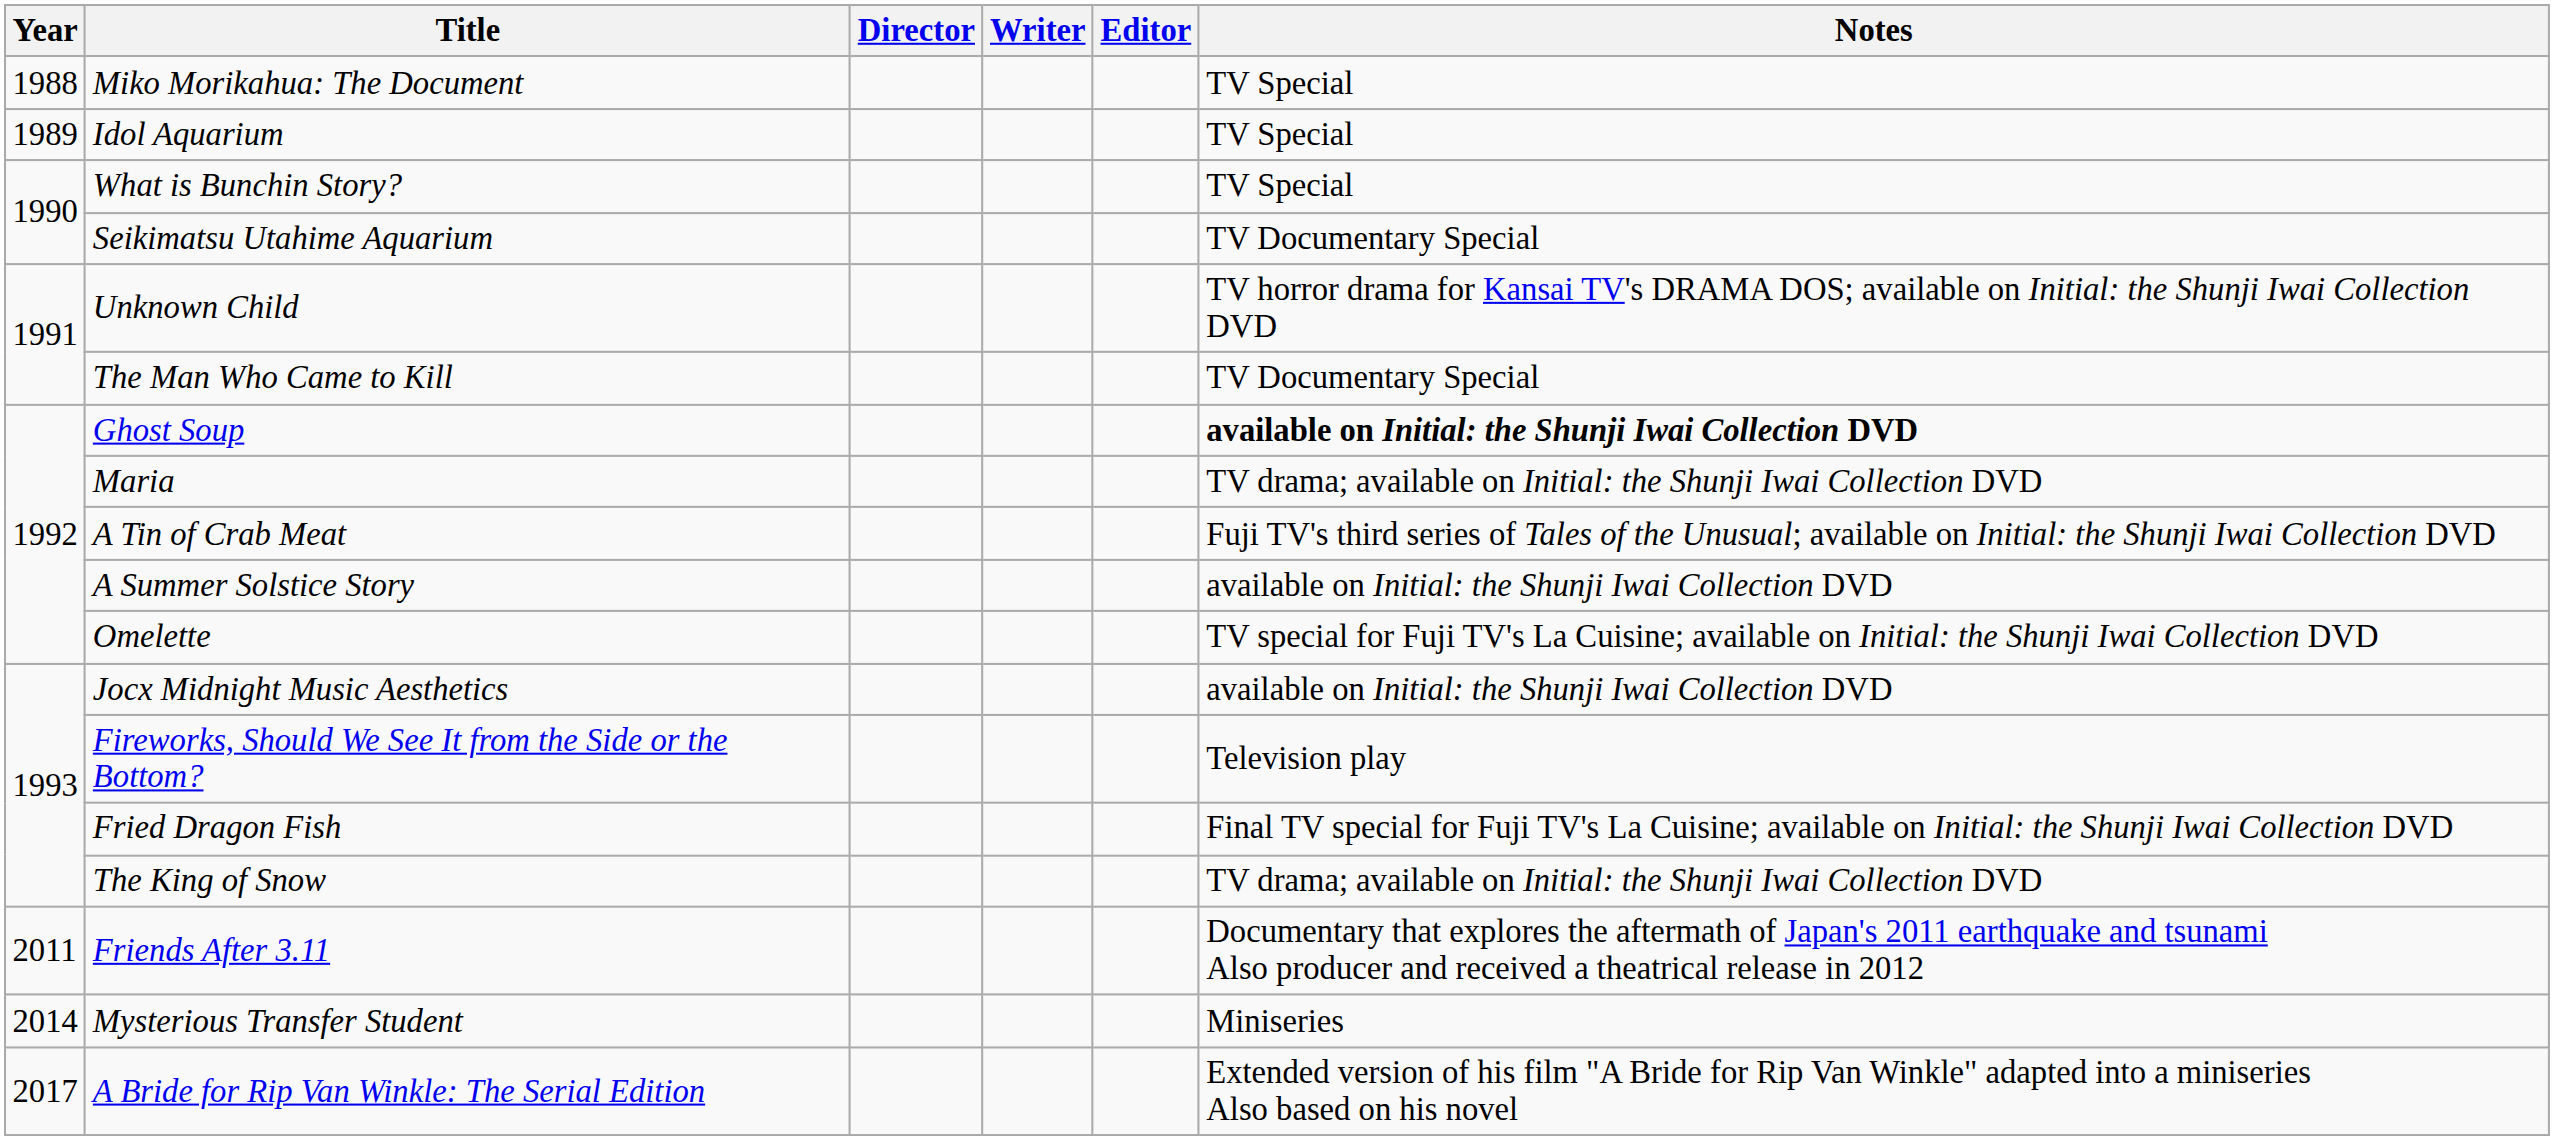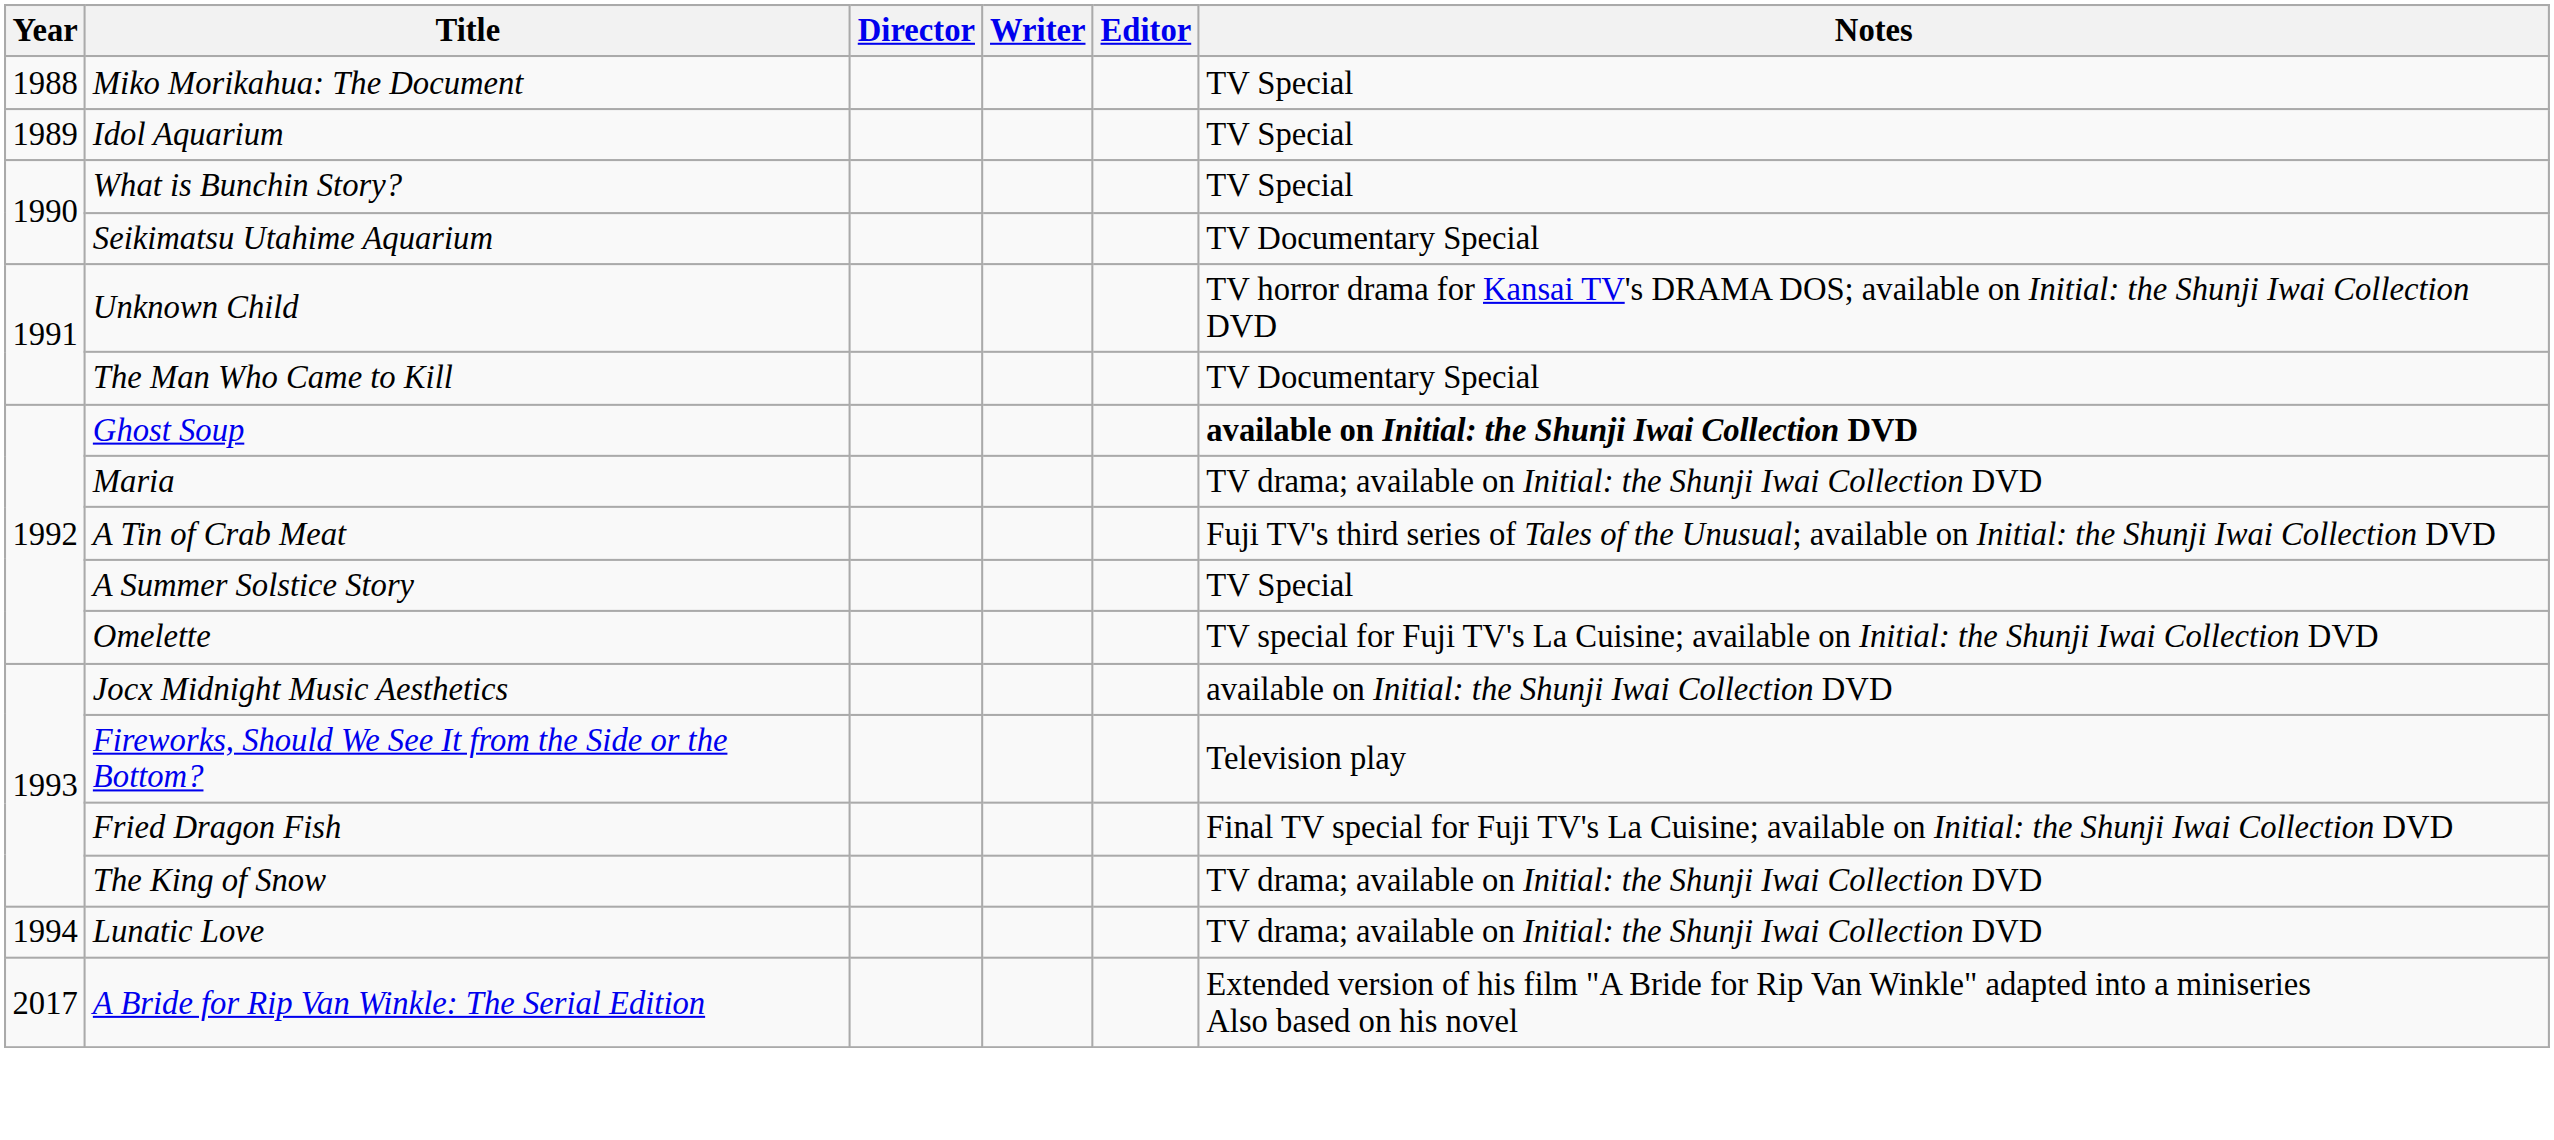A Summer Solstice Story | Notes: available on Initial: the Shunji Iwai Collection DVD -> TV Special
+ row: 1994 | Lunatic Love | TV drama; available on Initial: the Shunji Iwai Collection DVD
- row: 2011 | Friends After 3.11 | Documentary that explores the aftermath of Japan's 2011 earthquake and tsunami Also producer and received a theatrical release in 2012
- row: 2014 | Mysterious Transfer Student | Miniseries
